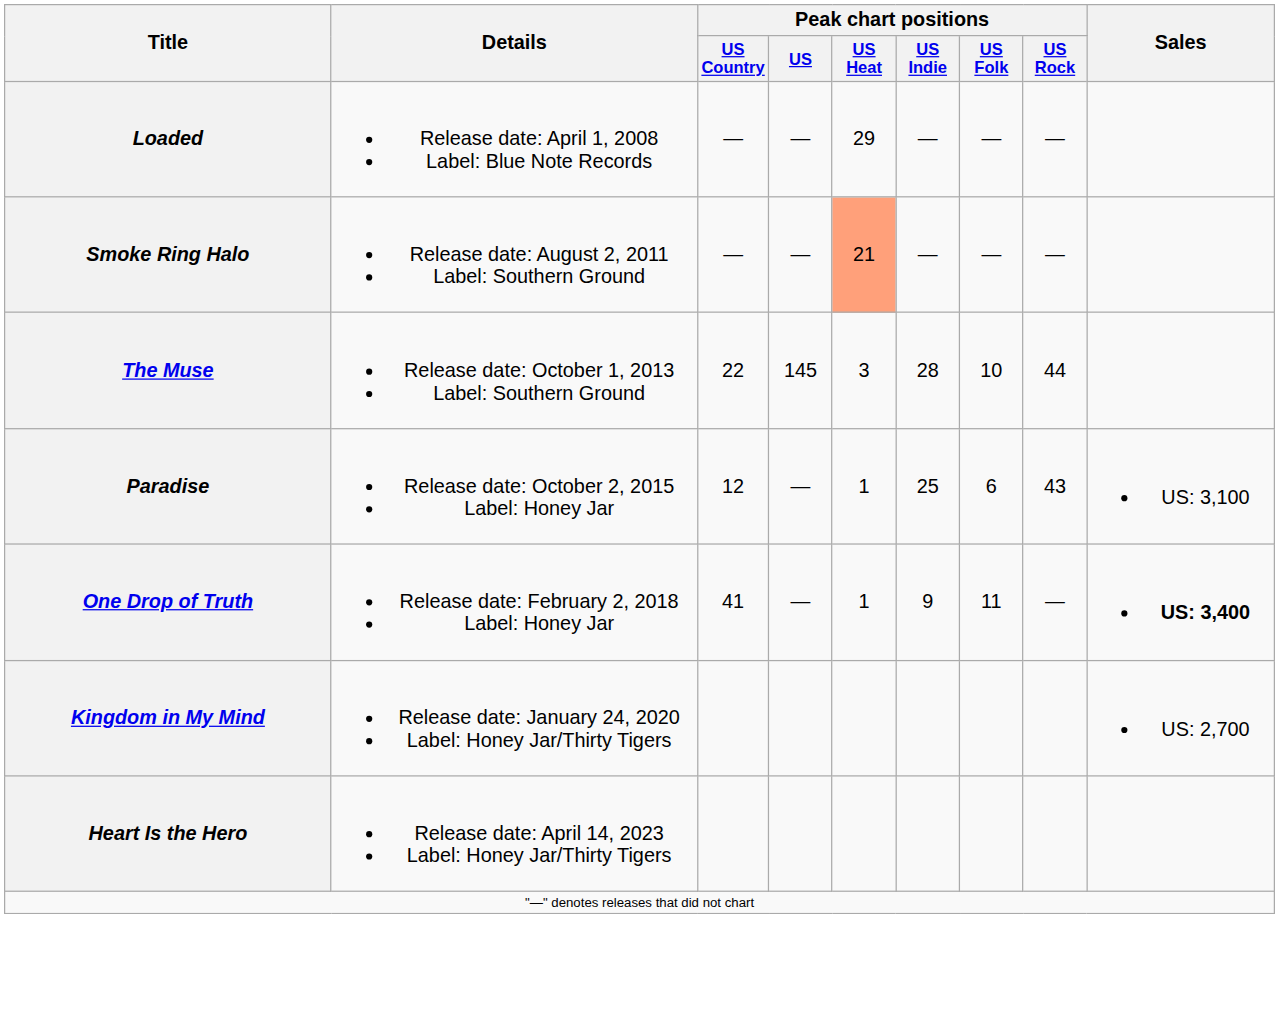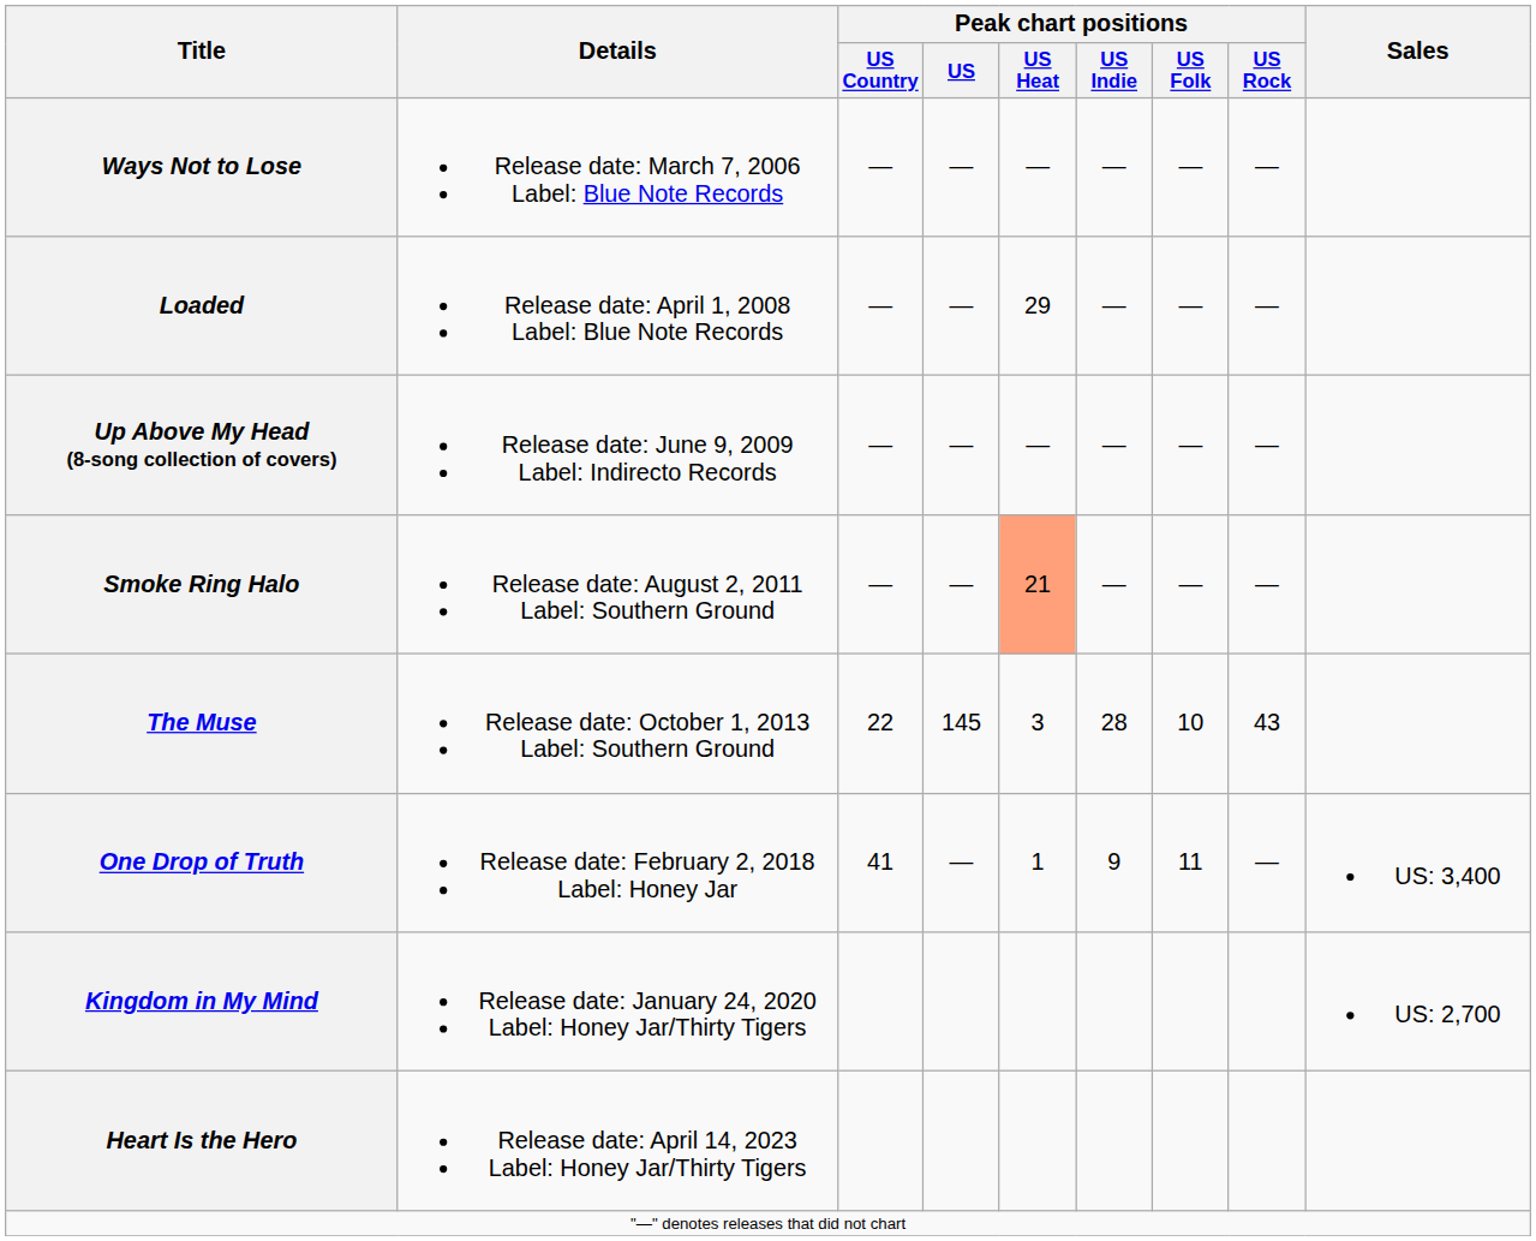+ row: Ways Not to Lose | Release date: March 7, 2006 Label: Blue Note Records | — | — | — | — | — | —
+ row: Up Above My Head (8-song collection of covers) | Release date: June 9, 2009 Label: Indirecto Records | — | — | — | — | — | —
The Muse | Peak chart positions / US Rock: 44 -> 43
- row: Paradise | Release date: October 2, 2015 Label: Honey Jar | 12 | — | 1 | 25 | 6 | 43 | US: 3,100
One Drop of Truth | Sales: bold -> normal
